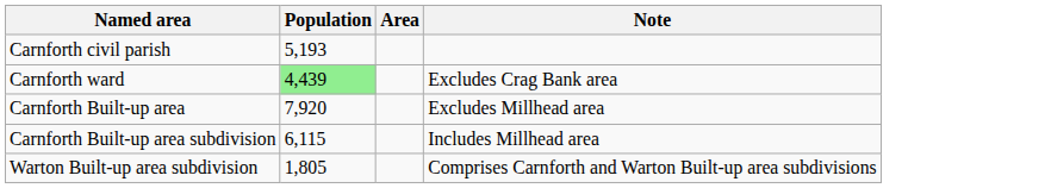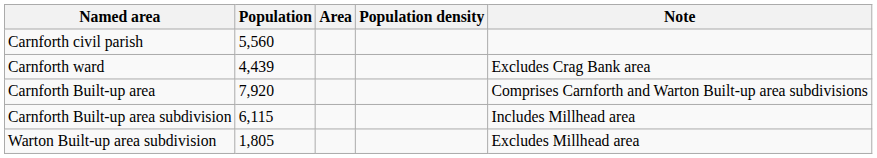+ column: Population density
Carnforth civil parish | Population: 5,193 -> 5,560
Carnforth ward | Population: lightgreen background -> no background
Carnforth Built-up area | Note: Excludes Millhead area -> Comprises Carnforth and Warton Built-up area subdivisions
Warton Built-up area subdivision | Note: Comprises Carnforth and Warton Built-up area subdivisions -> Excludes Millhead area
